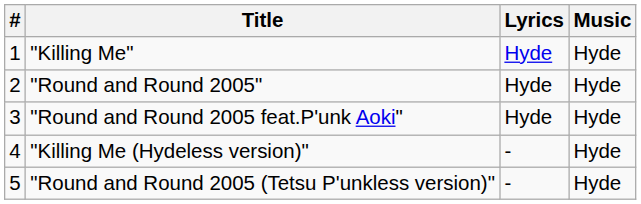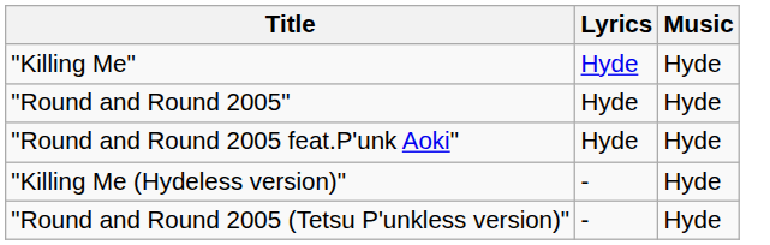- column: # | 1 | 2 | 3 | 4 | 5
